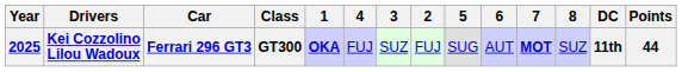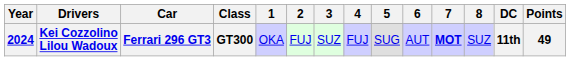columns swapped: 2 <-> 4
Kei Cozzolino Lilou Wadoux | Year: 2025 -> 2024
Kei Cozzolino Lilou Wadoux | 1: bold -> normal
Kei Cozzolino Lilou Wadoux | Points: 44 -> 49
